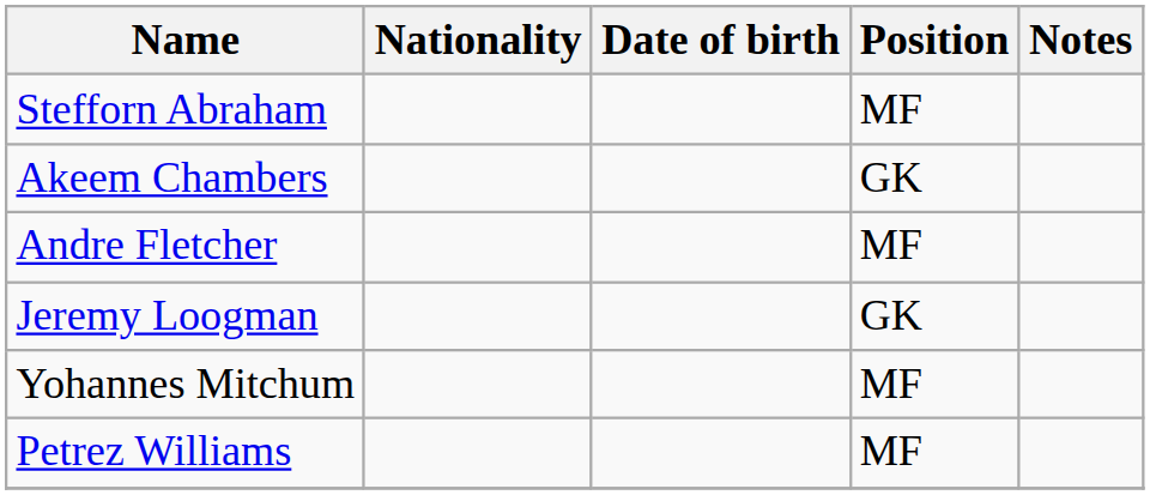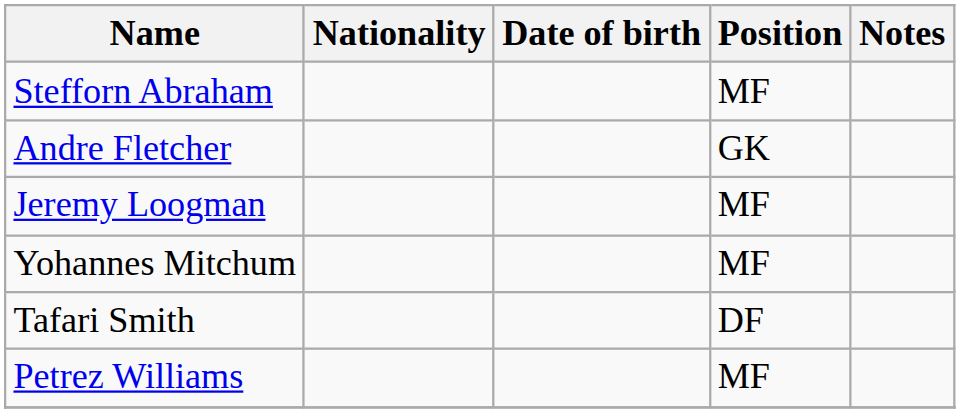- row: Akeem Chambers | GK
Andre Fletcher | Position: MF -> GK
Jeremy Loogman | Position: GK -> MF
+ row: Tafari Smith | DF
